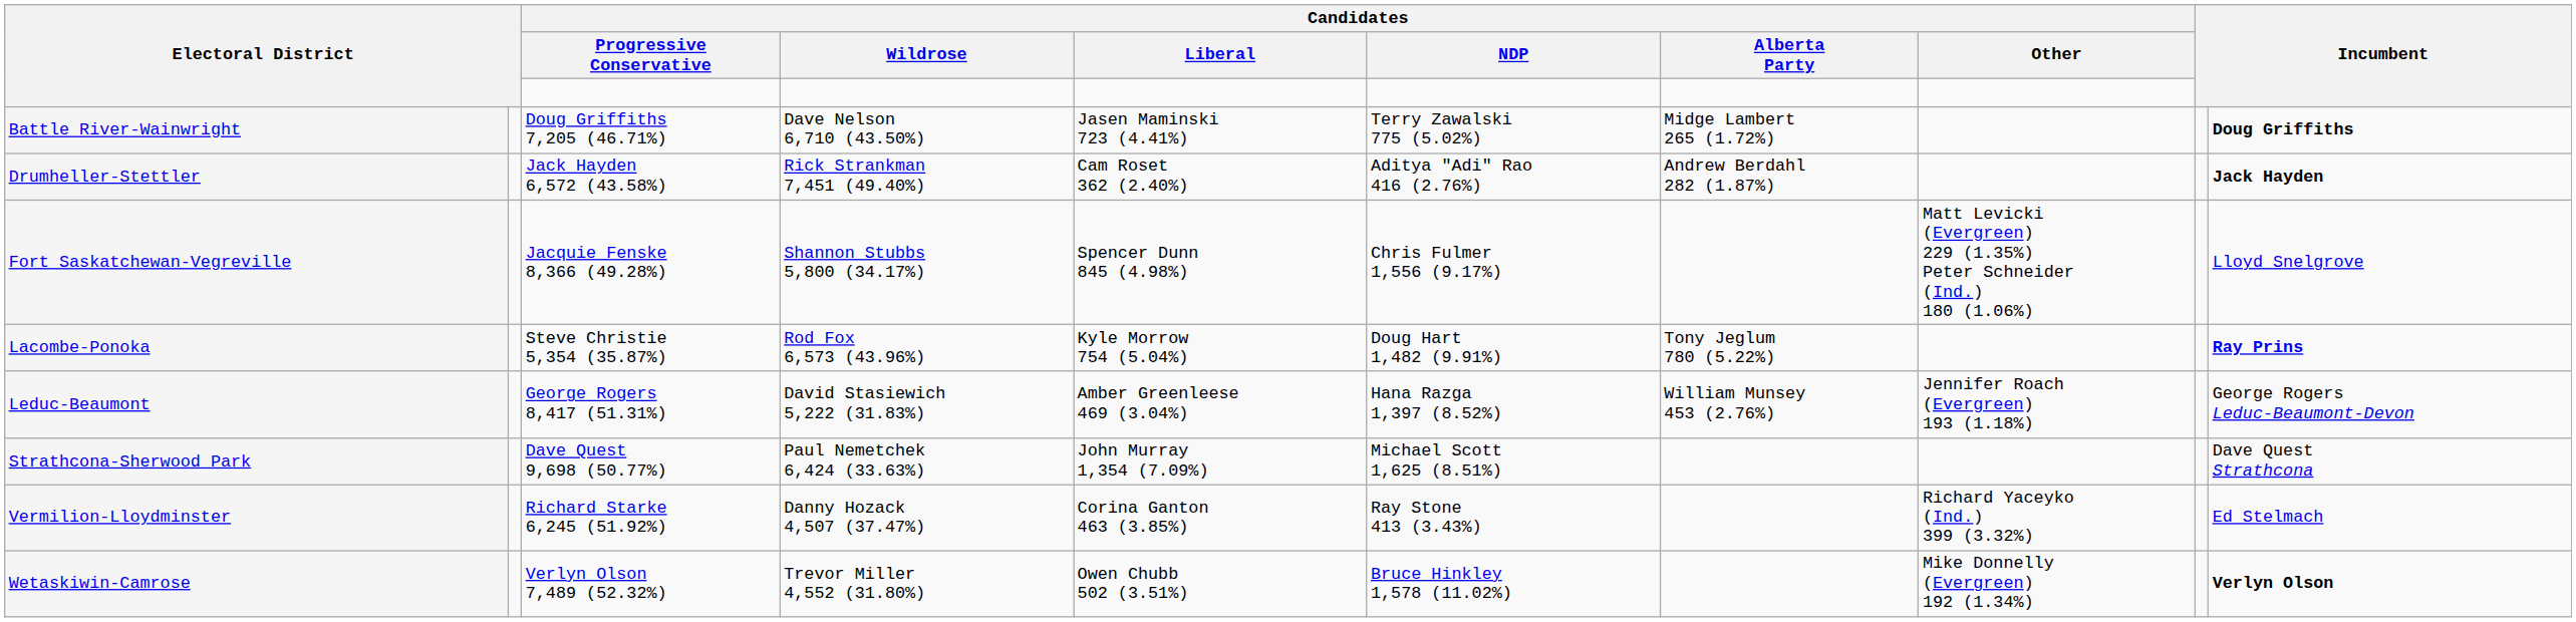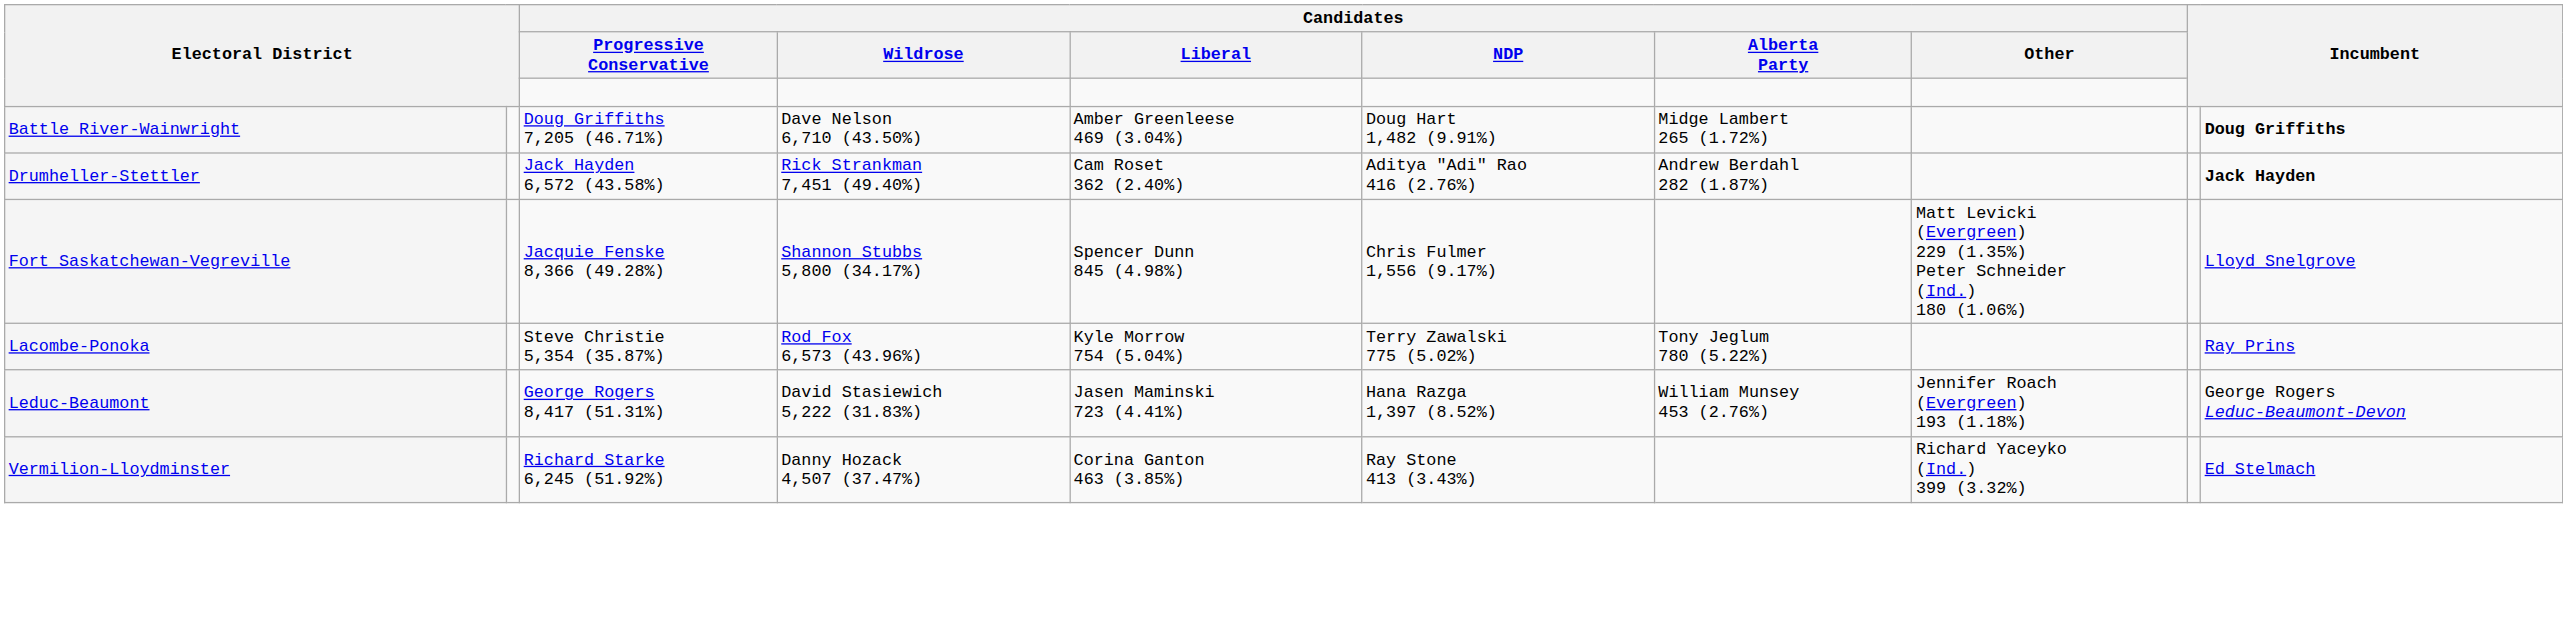Battle River-Wainwright | Candidates / Liberal: Jasen Maminski 723 (4.41%) -> Amber Greenleese 469 (3.04%)
Battle River-Wainwright | Candidates / NDP: Terry Zawalski 775 (5.02%) -> Doug Hart 1,482 (9.91%)
Lacombe-Ponoka | Candidates / NDP: Doug Hart 1,482 (9.91%) -> Terry Zawalski 775 (5.02%)
Lacombe-Ponoka | column 10: bold -> normal
Leduc-Beaumont | Candidates / Liberal: Amber Greenleese 469 (3.04%) -> Jasen Maminski 723 (4.41%)
- row: Strathcona-Sherwood Park | Dave Quest 9,698 (50.77%) | Paul Nemetchek 6,424 (33.63%) | John Murray 1,354 (7.09%) | Michael Scott 1,625 (8.51%) | Dave Quest Strathcona
- row: Wetaskiwin-Camrose | Verlyn Olson 7,489 (52.32%) | Trevor Miller 4,552 (31.80%) | Owen Chubb 502 (3.51%) | Bruce Hinkley 1,578 (11.02%) | Mike Donnelly (Evergreen) 192 (1.34%) | Verlyn Olson
